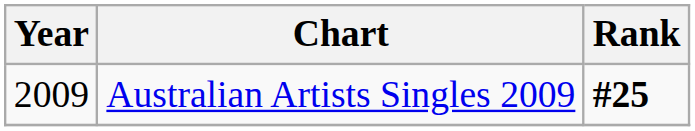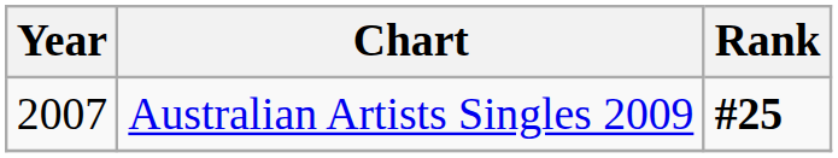Australian Artists Singles 2009 | Year: 2009 -> 2007
